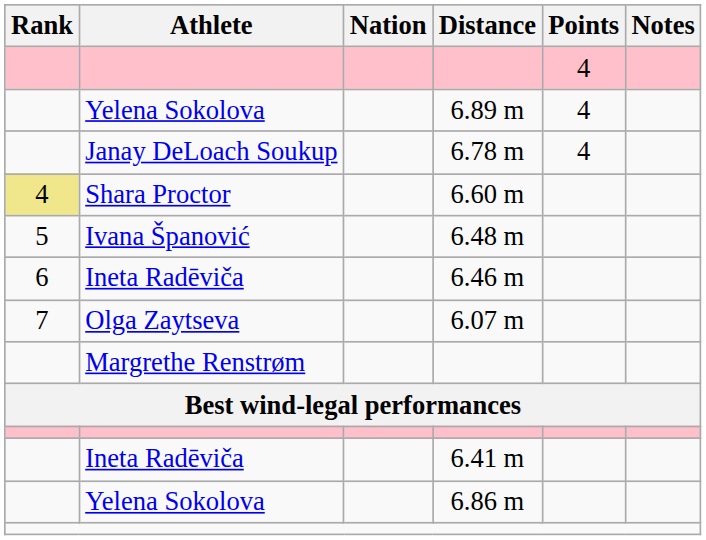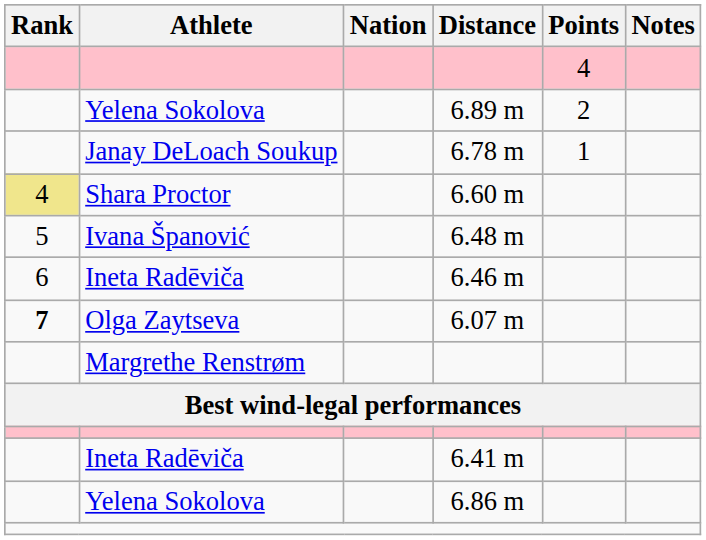6.89 m | Points: 4 -> 2
6.78 m | Points: 4 -> 1
6.07 m | Rank: normal -> bold
